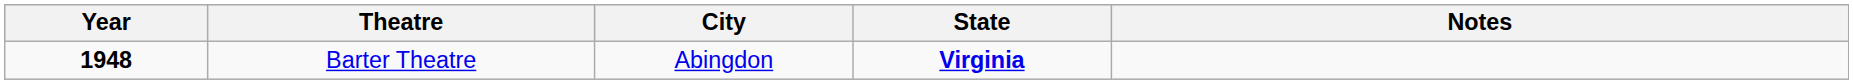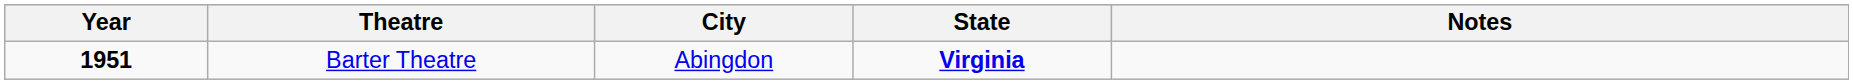Barter Theatre | Year: 1948 -> 1951
